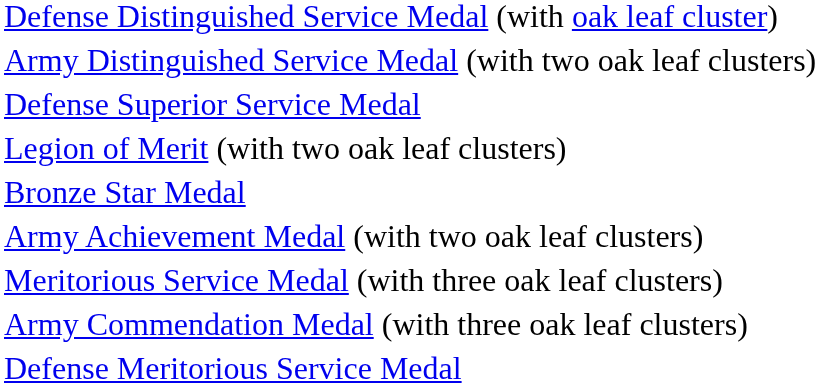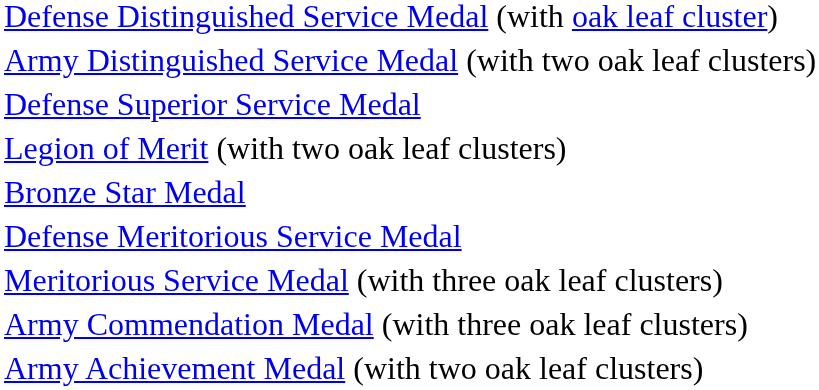rows swapped: Defense Meritorious Service Medal <-> Army Achievement Medal (with two oak leaf clusters)
